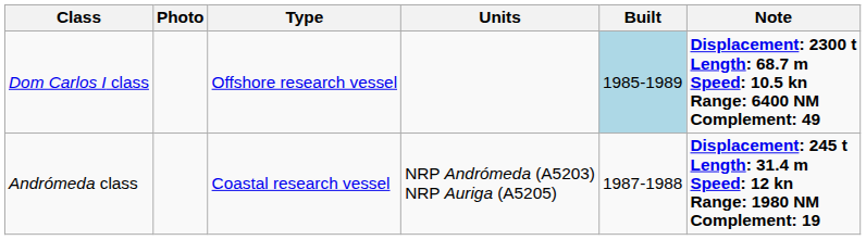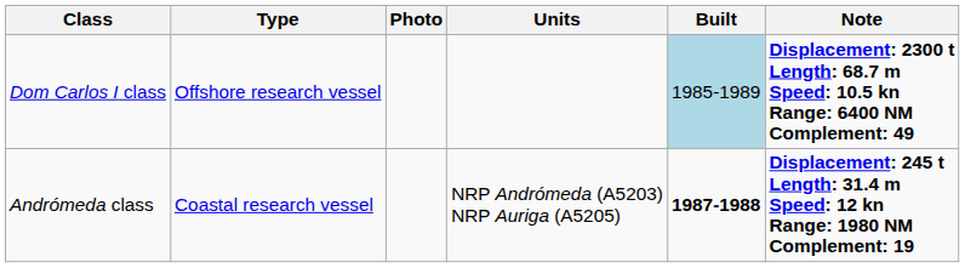columns swapped: Photo <-> Type
Andrómeda class | Built: normal -> bold
